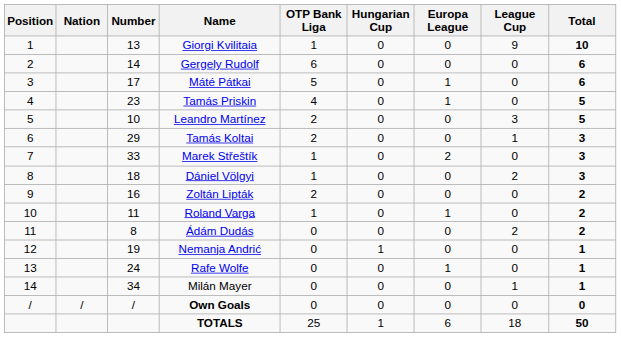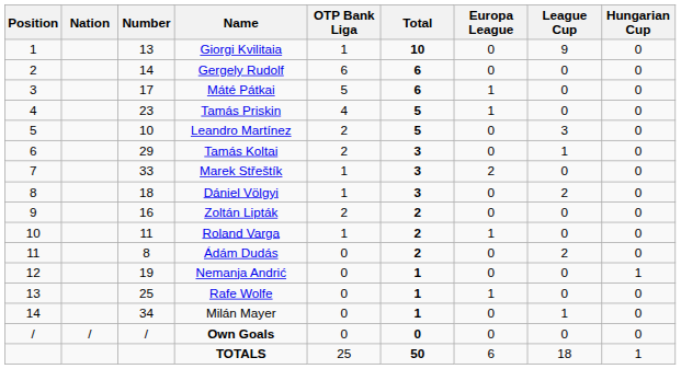columns swapped: Hungarian Cup <-> Total
Rafe Wolfe | Number: 24 -> 25
